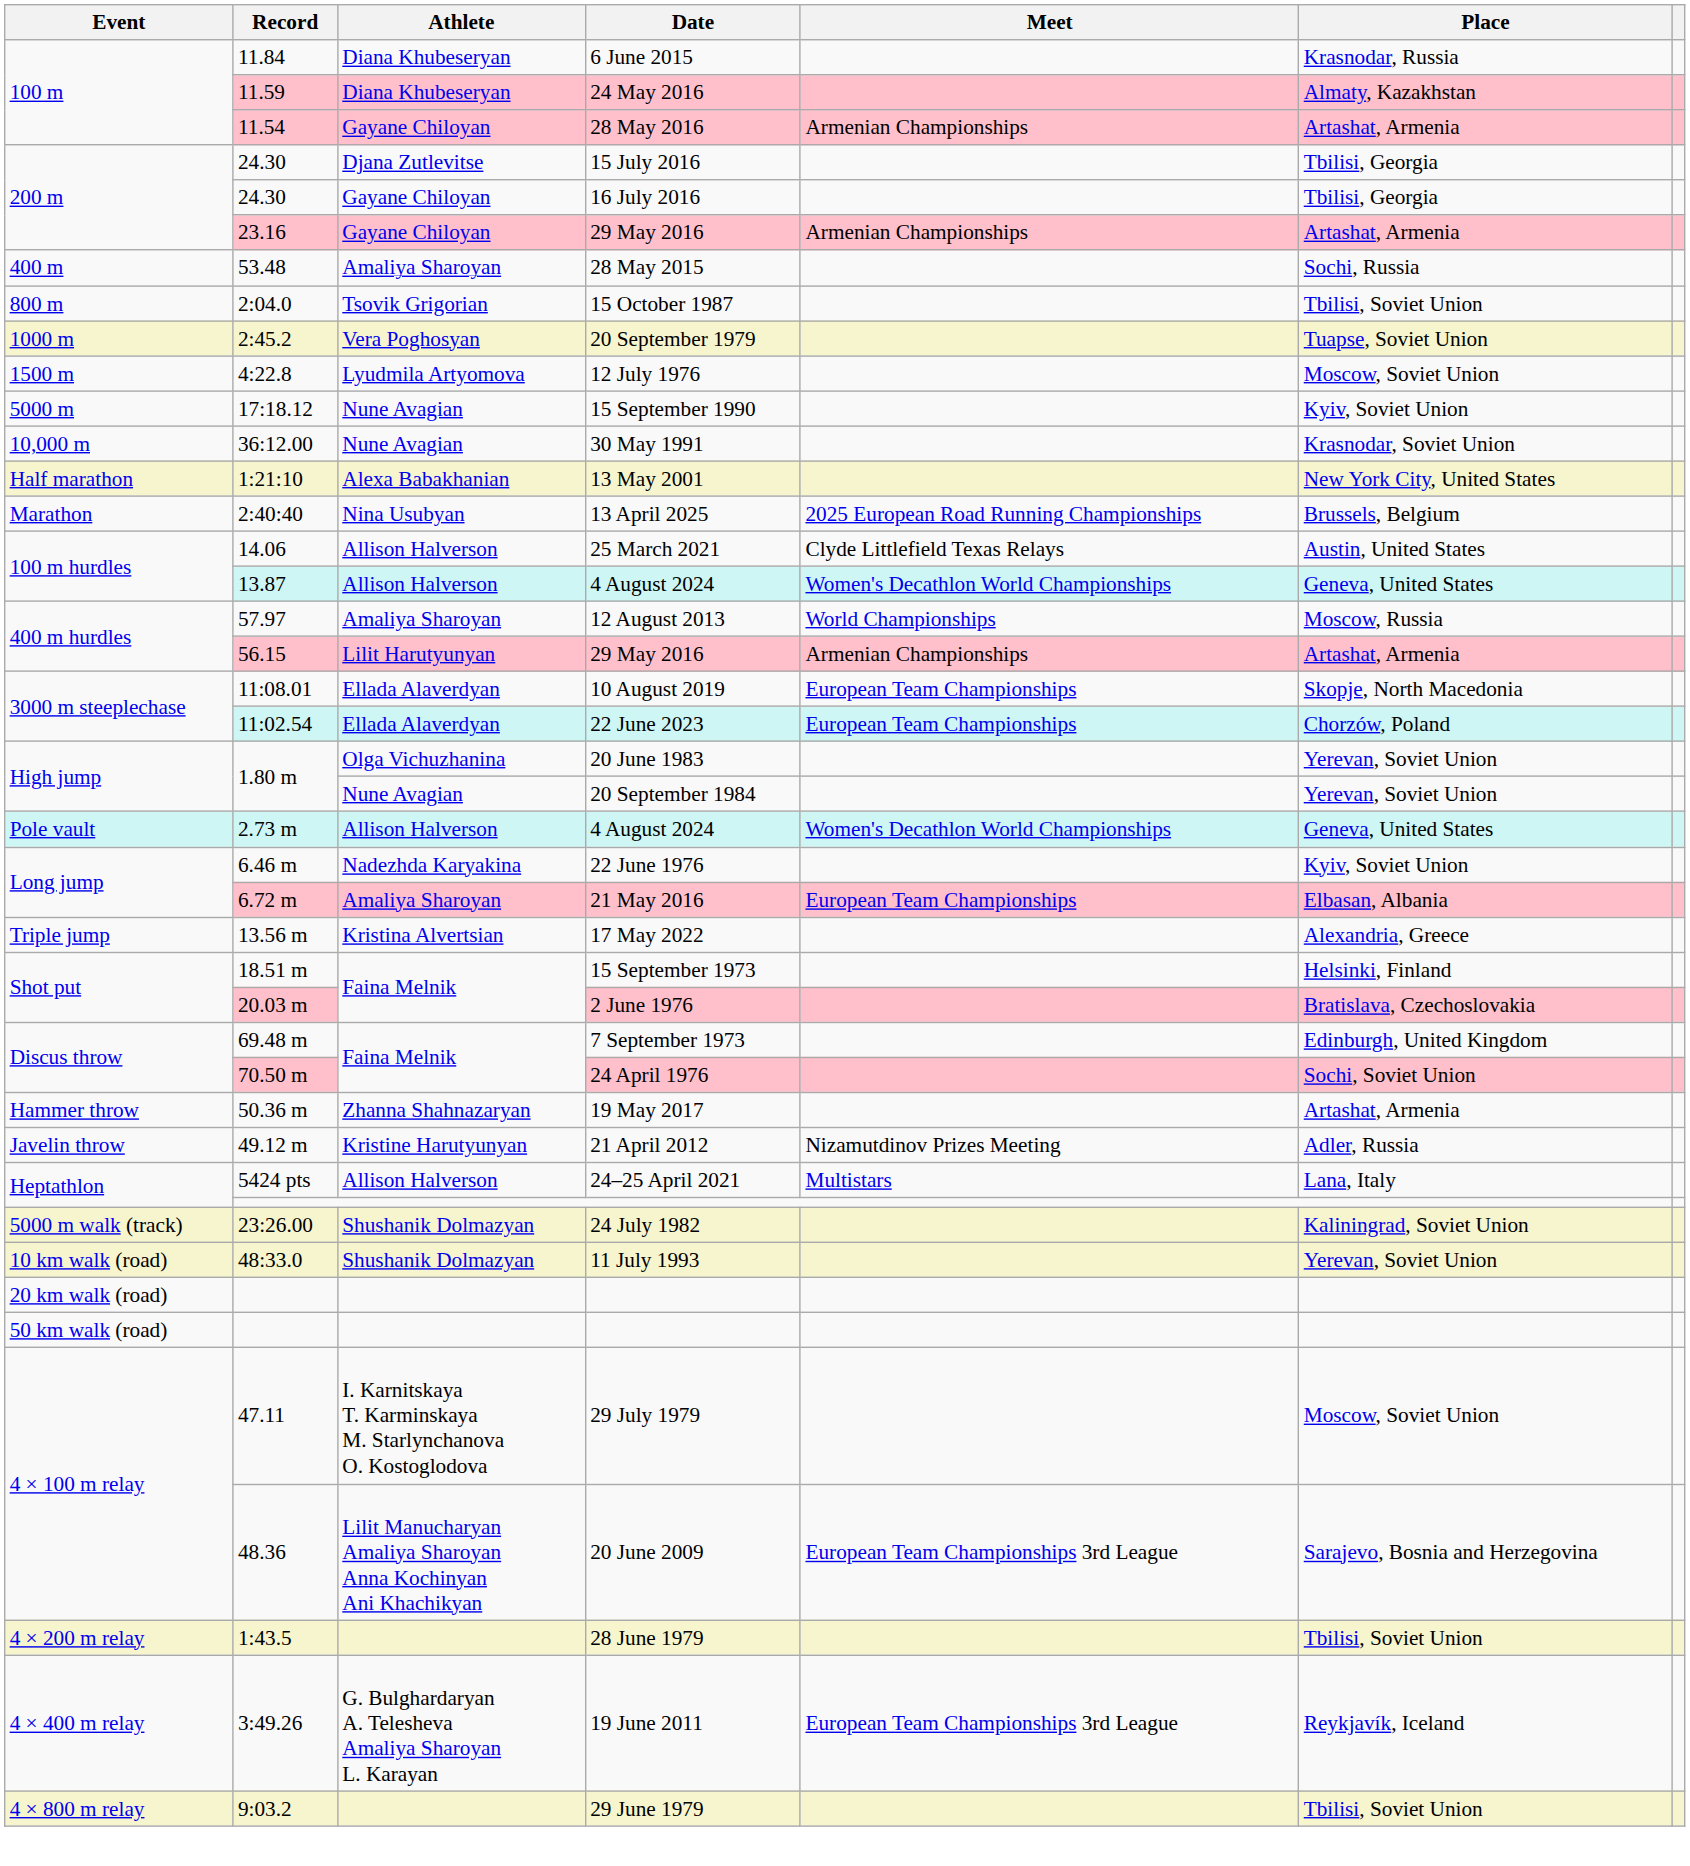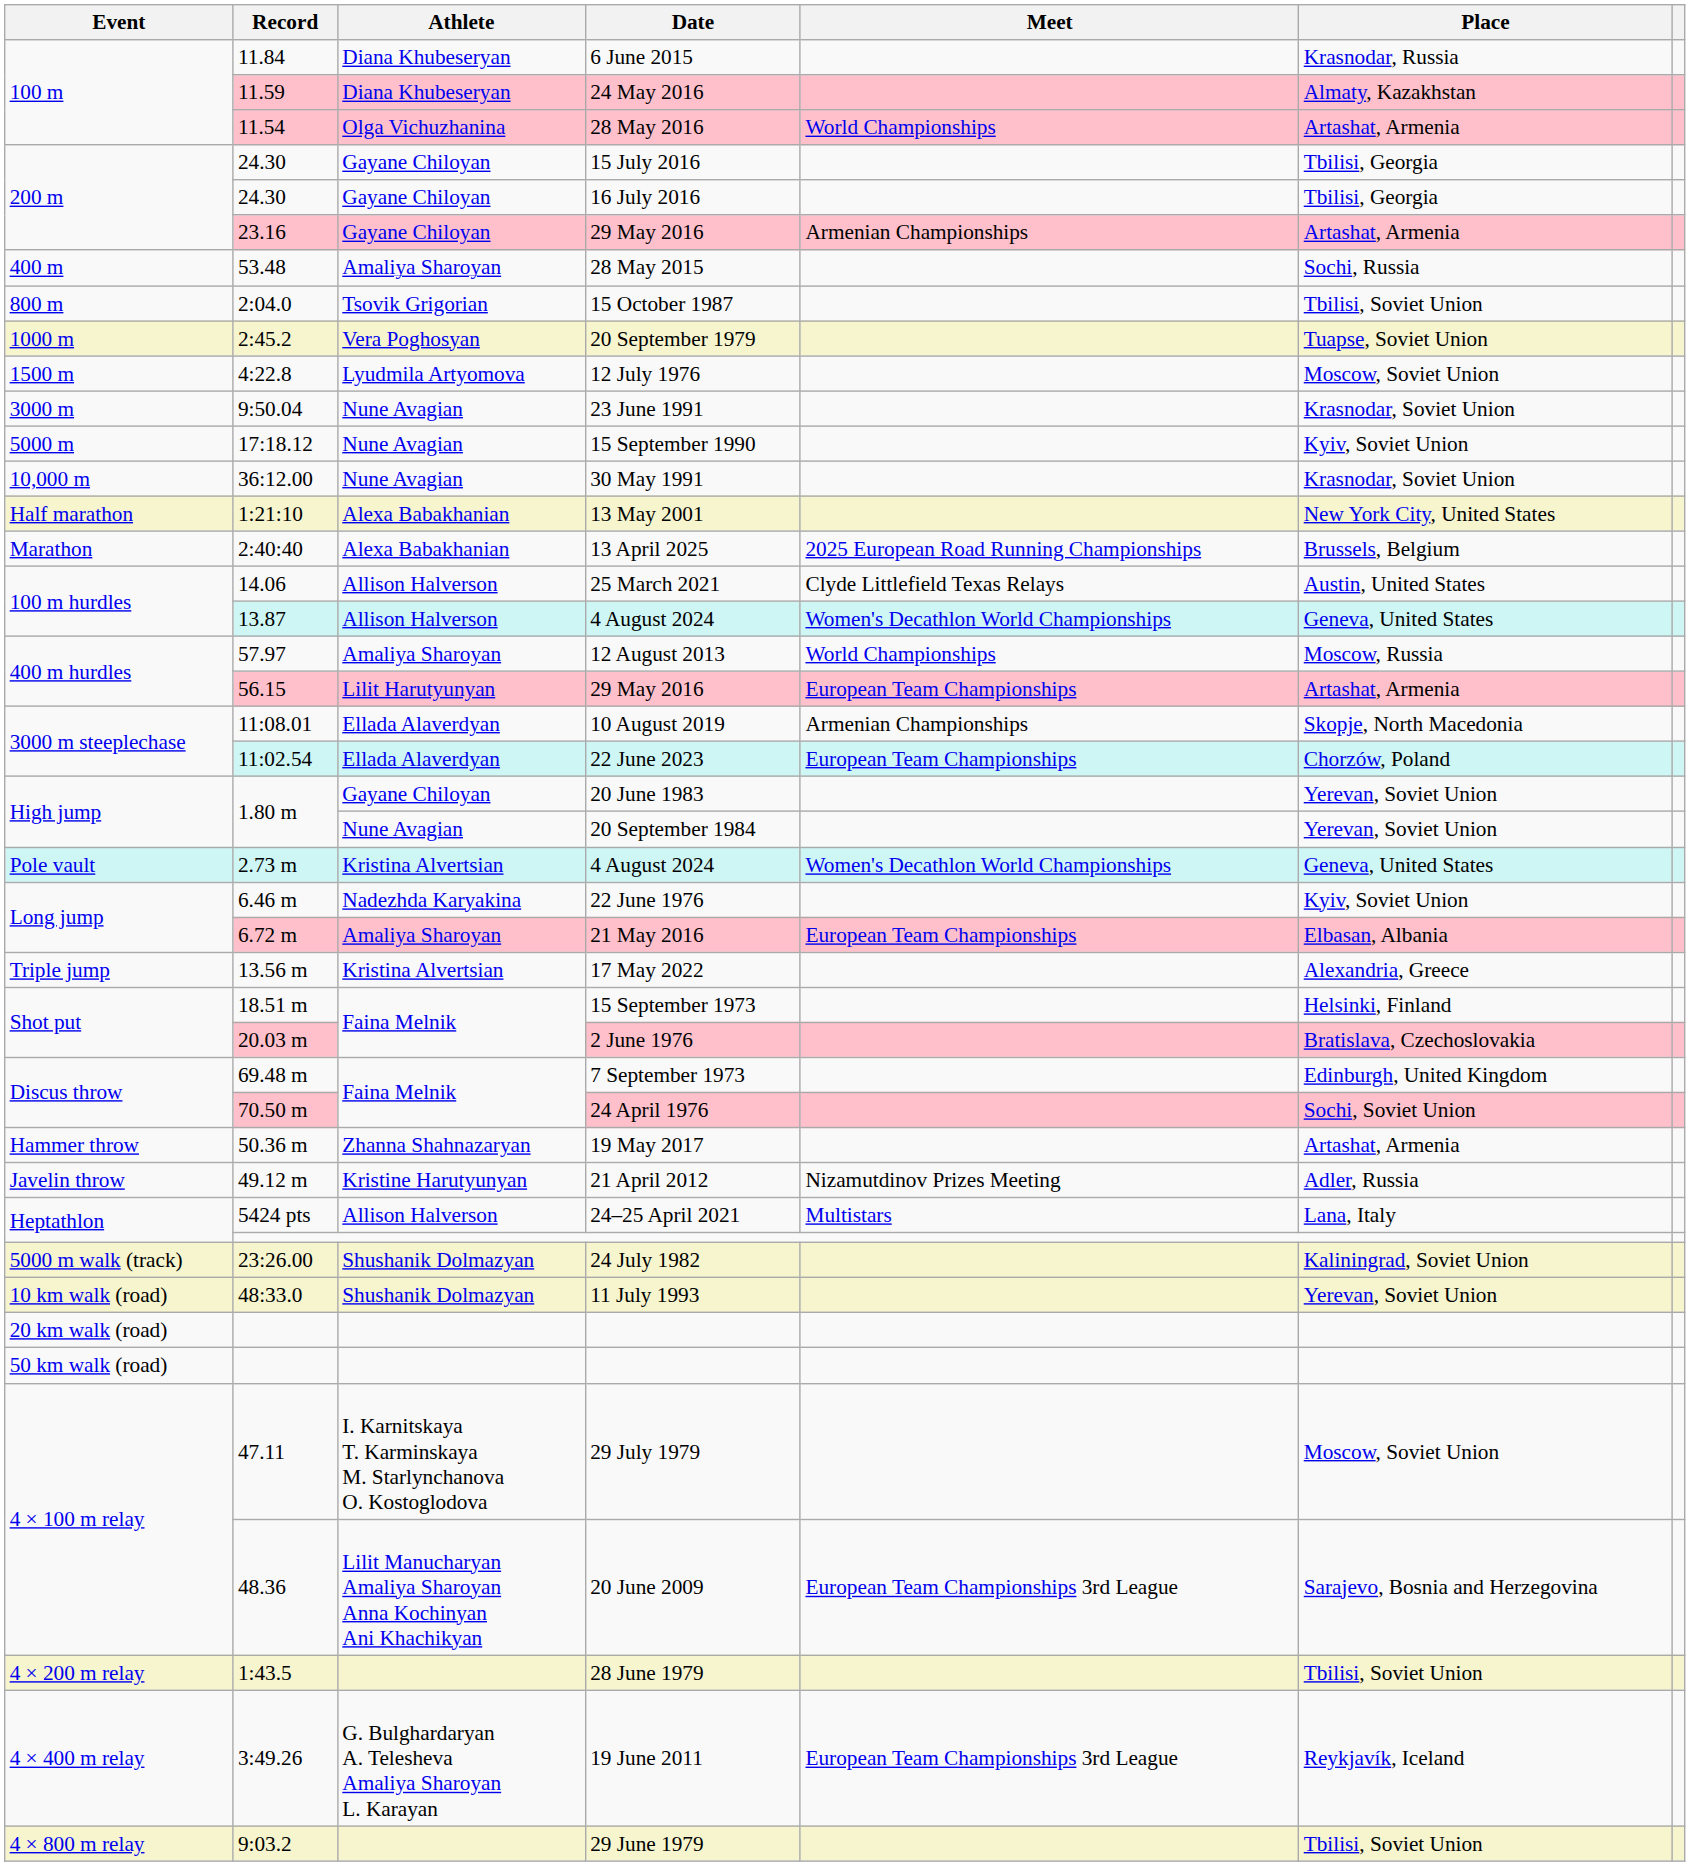28 May 2016 | Athlete: Gayane Chiloyan -> Olga Vichuzhanina
28 May 2016 | Meet: Armenian Championships -> World Championships
15 July 2016 | Athlete: Djana Zutlevitse -> Gayane Chiloyan
+ row: 3000 m | 9:50.04 | Nune Avagian | 23 June 1991 | Krasnodar, Soviet Union
13 April 2025 | Athlete: Nina Usubyan -> Alexa Babakhanian
400 m hurdles / 29 May 2016 | Meet: Armenian Championships -> European Team Championships
10 August 2019 | Meet: European Team Championships -> Armenian Championships
20 June 1983 | Athlete: Olga Vichuzhanina -> Gayane Chiloyan
Pole vault / 4 August 2024 | Athlete: Allison Halverson -> Kristina Alvertsian
